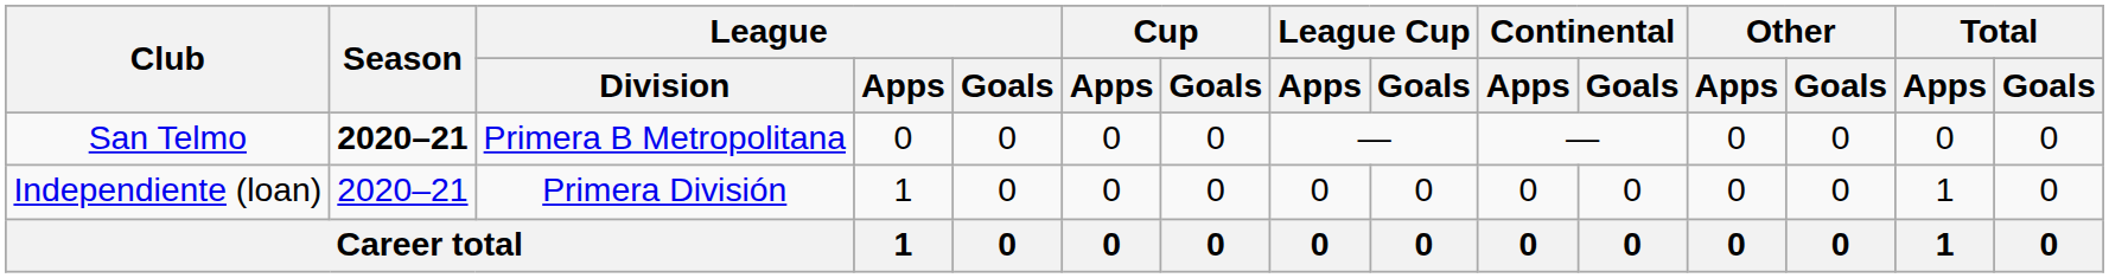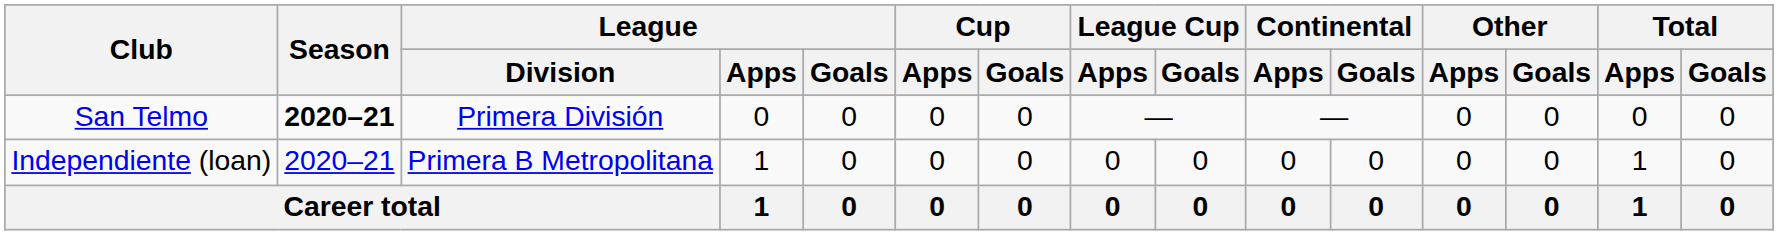San Telmo | League / Division: Primera B Metropolitana -> Primera División
Independiente (loan) | League / Division: Primera División -> Primera B Metropolitana
